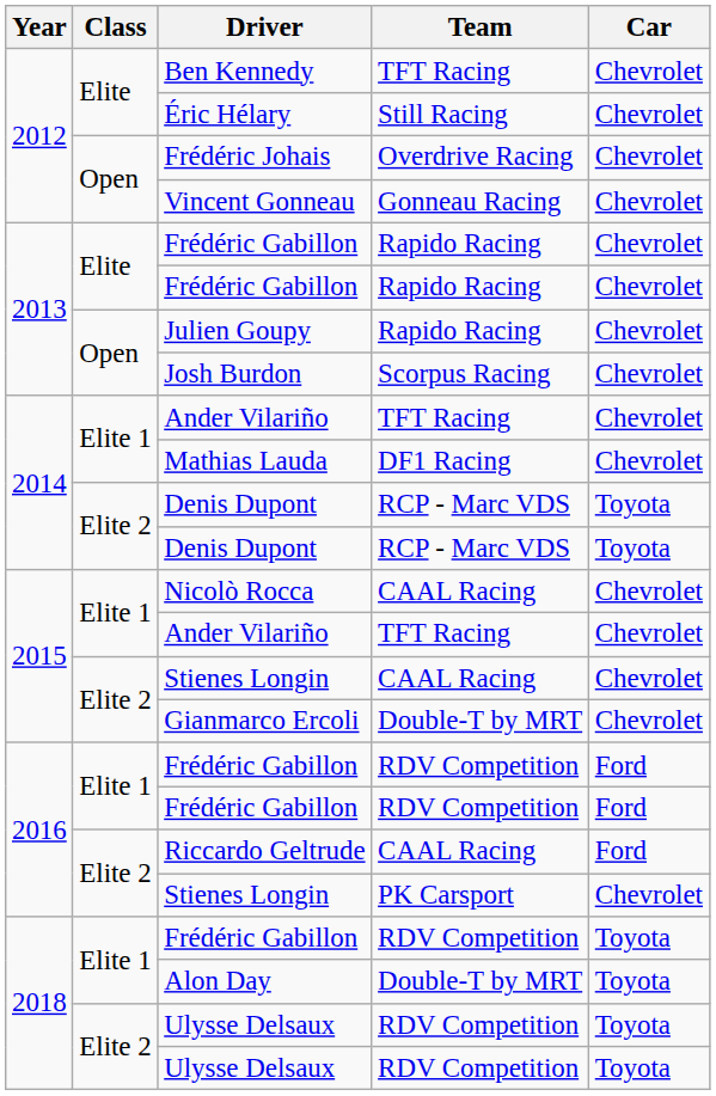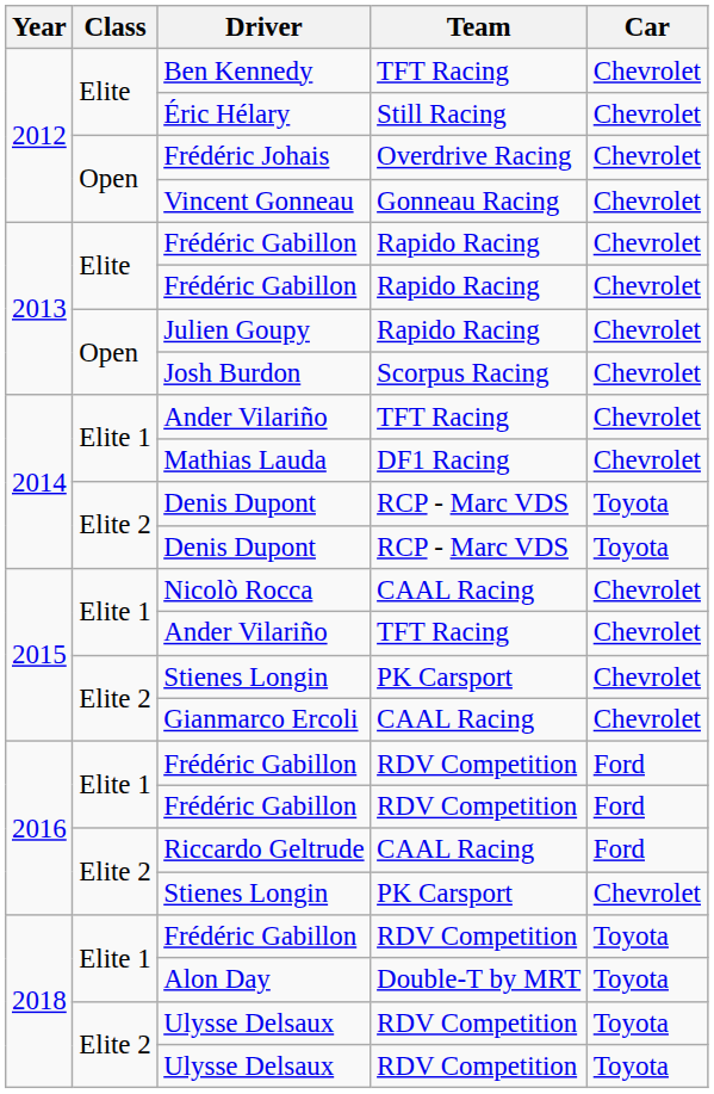2015 / Stienes Longin | Team: CAAL Racing -> PK Carsport
Gianmarco Ercoli | Team: Double-T by MRT -> CAAL Racing
